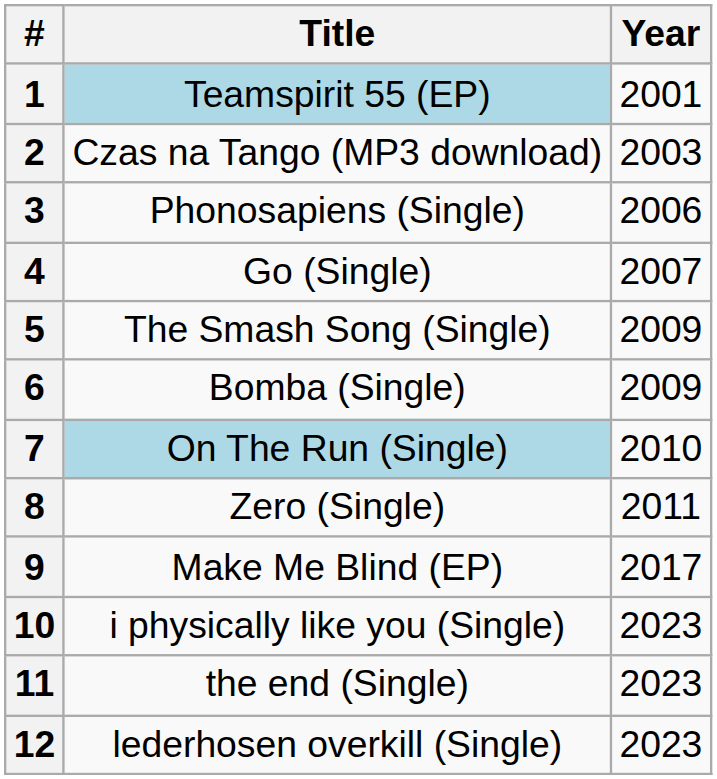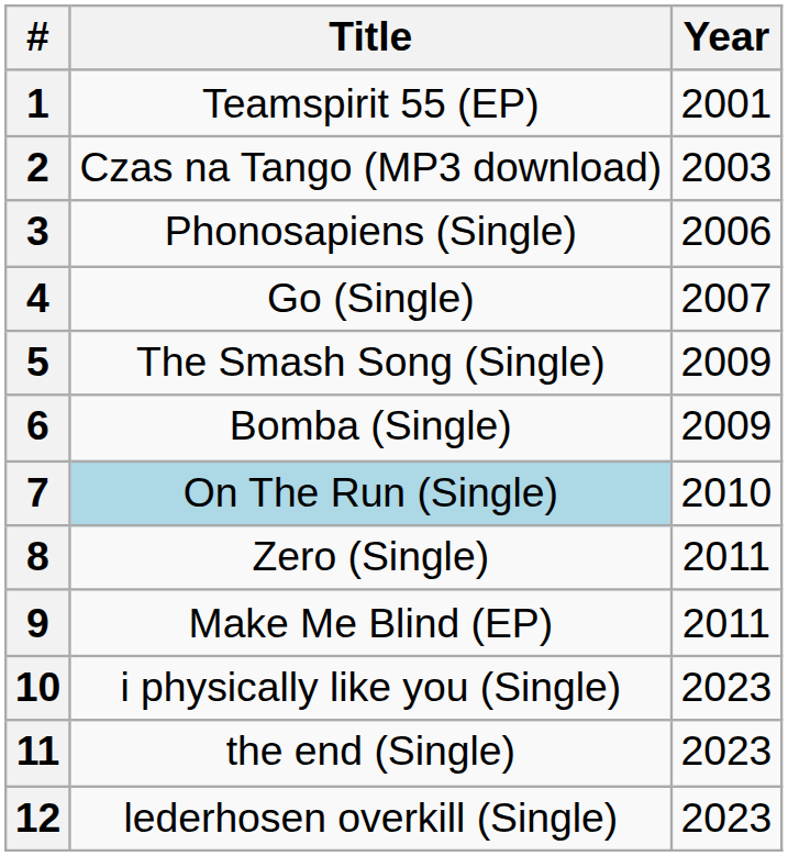1 | Title: lightblue background -> no background
9 | Year: 2017 -> 2011
